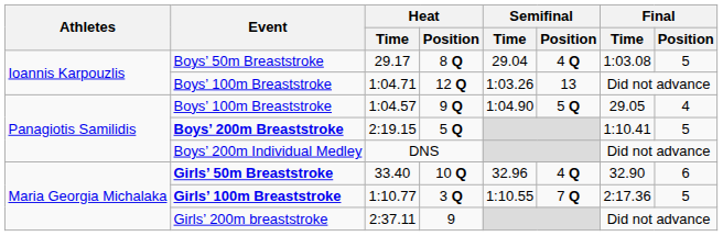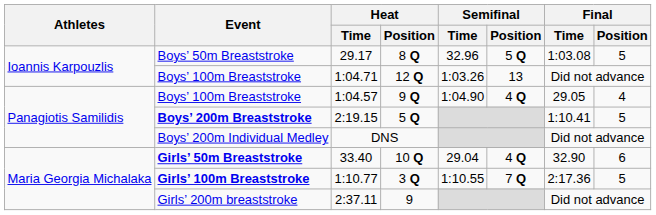29.17 | Semifinal / Time: 29.04 -> 32.96
29.17 | Semifinal / Position: 4 Q -> 5 Q
1:04.57 | Semifinal / Position: 5 Q -> 4 Q
33.40 | Semifinal / Time: 32.96 -> 29.04
